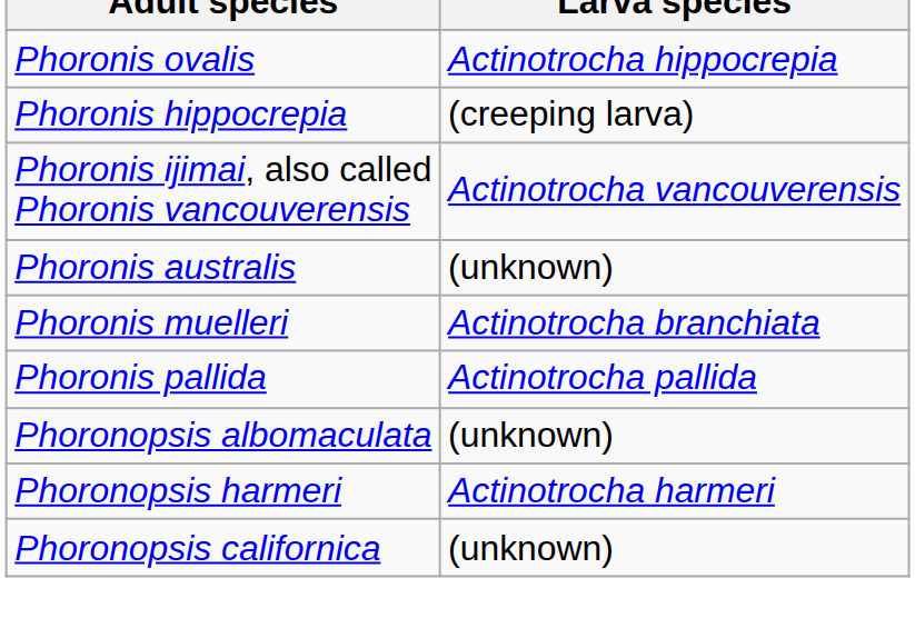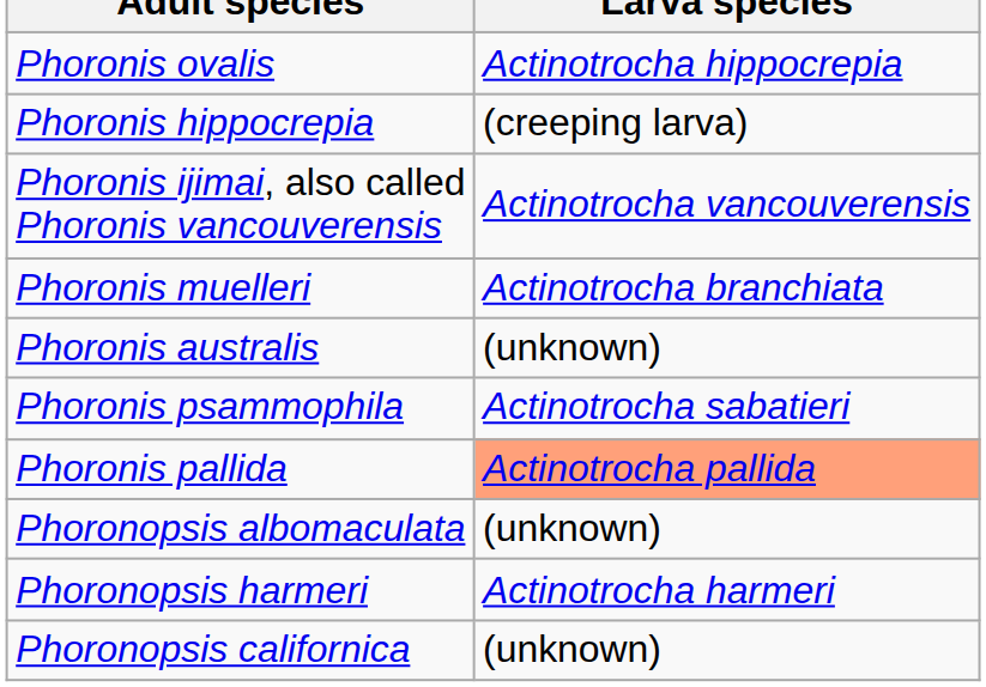rows swapped: Phoronis australis <-> Phoronis muelleri
+ row: Phoronis psammophila | Actinotrocha sabatieri
Phoronis pallida | Larva species: no background -> lightsalmon background
